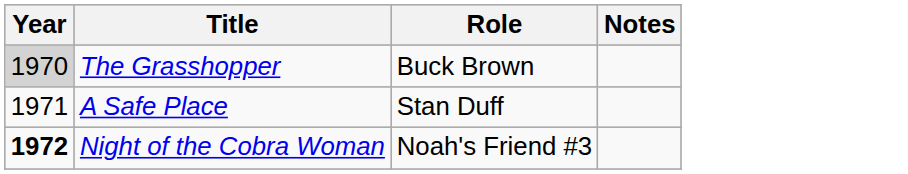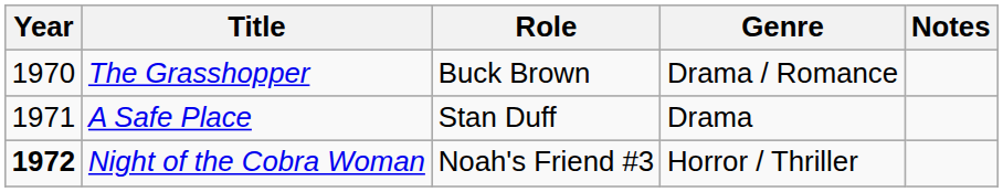+ column: Genre | Drama / Romance | Drama | Horror / Thriller
The Grasshopper | Year: lightgrey background -> no background
